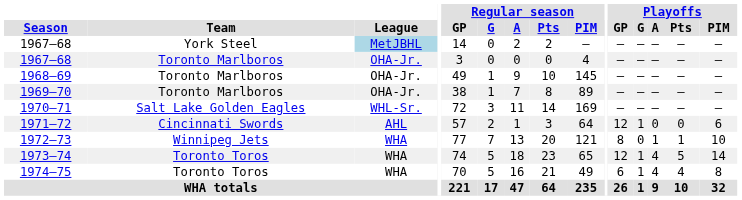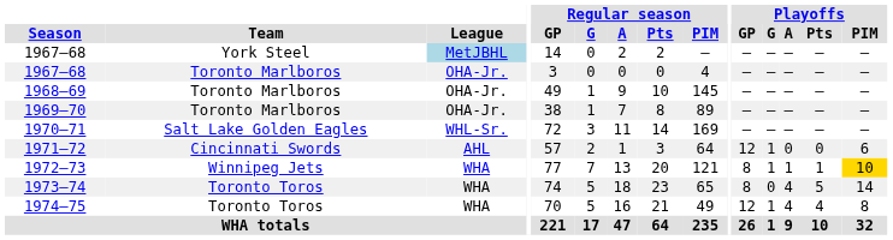1972–73 | Playoffs / G: 0 -> 1
1972–73 | Playoffs / PIM: no background -> gold background
1973–74 | Playoffs / GP: 12 -> 8
1973–74 | Playoffs / G: 1 -> 0
1974–75 | Playoffs / GP: 6 -> 12
